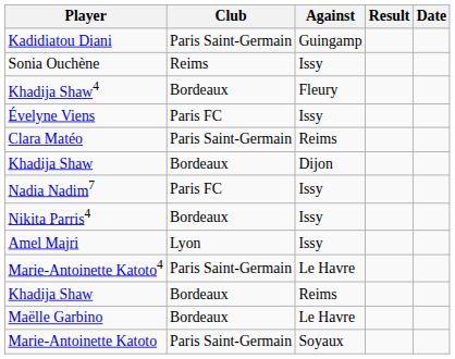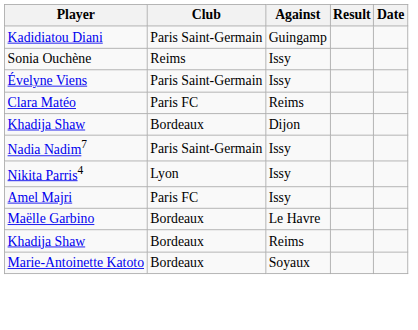- row: Khadija Shaw4 | Bordeaux | Fleury
Évelyne Viens | Club: Paris FC -> Paris Saint-Germain
Clara Matéo | Club: Paris Saint-Germain -> Paris FC
Nadia Nadim7 | Club: Paris FC -> Paris Saint-Germain
Nikita Parris4 | Club: Bordeaux -> Lyon
Amel Majri | Club: Lyon -> Paris FC
- row: Marie-Antoinette Katoto4 | Paris Saint-Germain | Le Havre
rows swapped: Khadija Shaw / Reims <-> Maëlle Garbino
Marie-Antoinette Katoto | Club: Paris Saint-Germain -> Bordeaux
